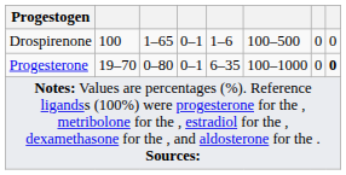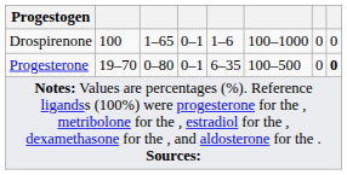Drospirenone | column 6: 100–500 -> 100–1000
Progesterone | column 6: 100–1000 -> 100–500
